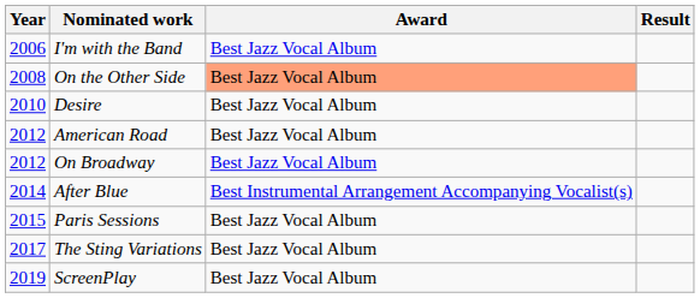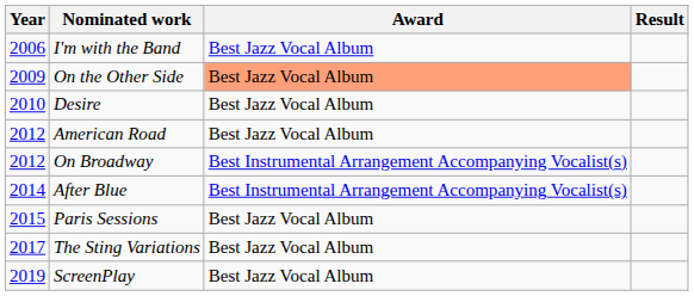On the Other Side | Year: 2008 -> 2009
On Broadway | Award: Best Jazz Vocal Album -> Best Instrumental Arrangement Accompanying Vocalist(s)
